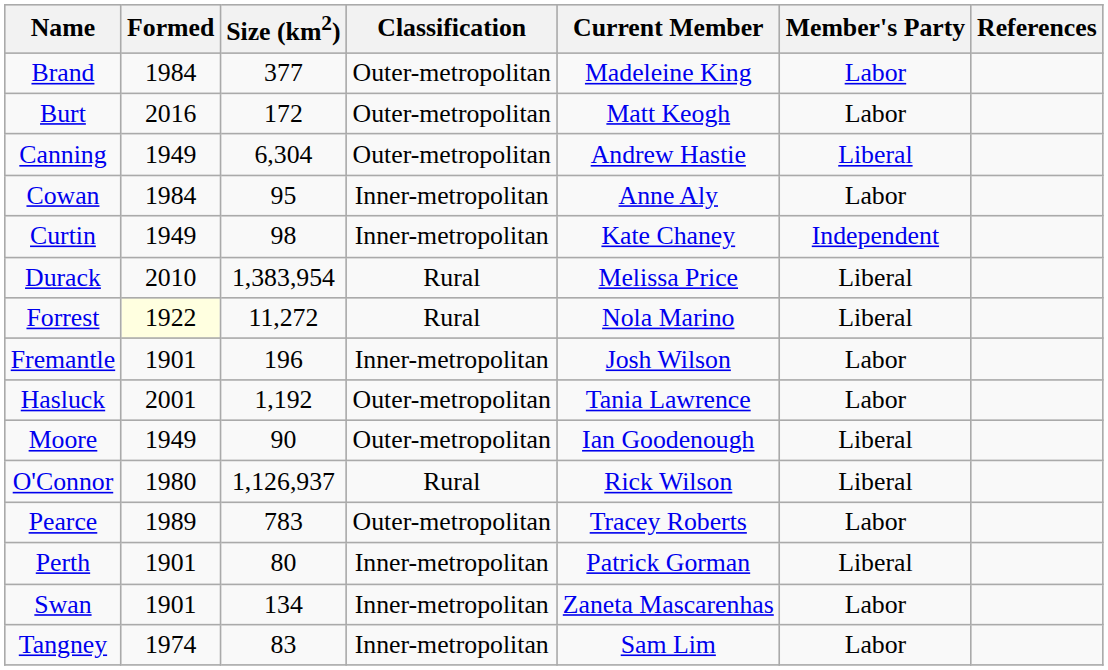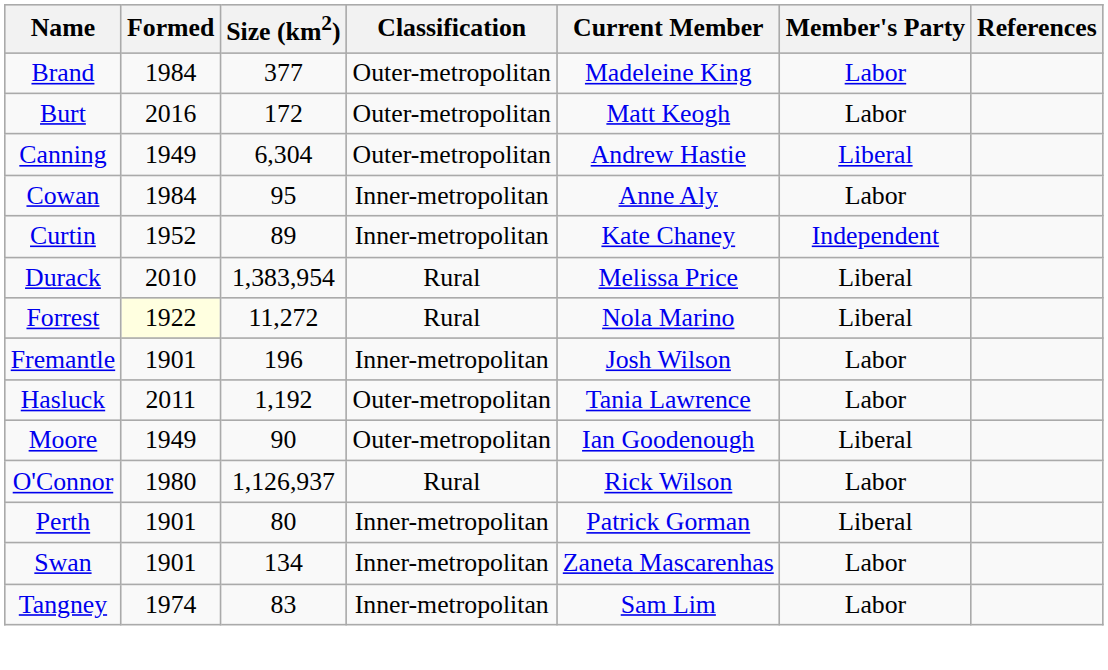Curtin | Formed: 1949 -> 1952
Curtin | Size (km2): 98 -> 89
Hasluck | Formed: 2001 -> 2011
O'Connor | Member's Party: Liberal -> Labor
- row: Pearce | 1989 | 783 | Outer-metropolitan | Tracey Roberts | Labor
